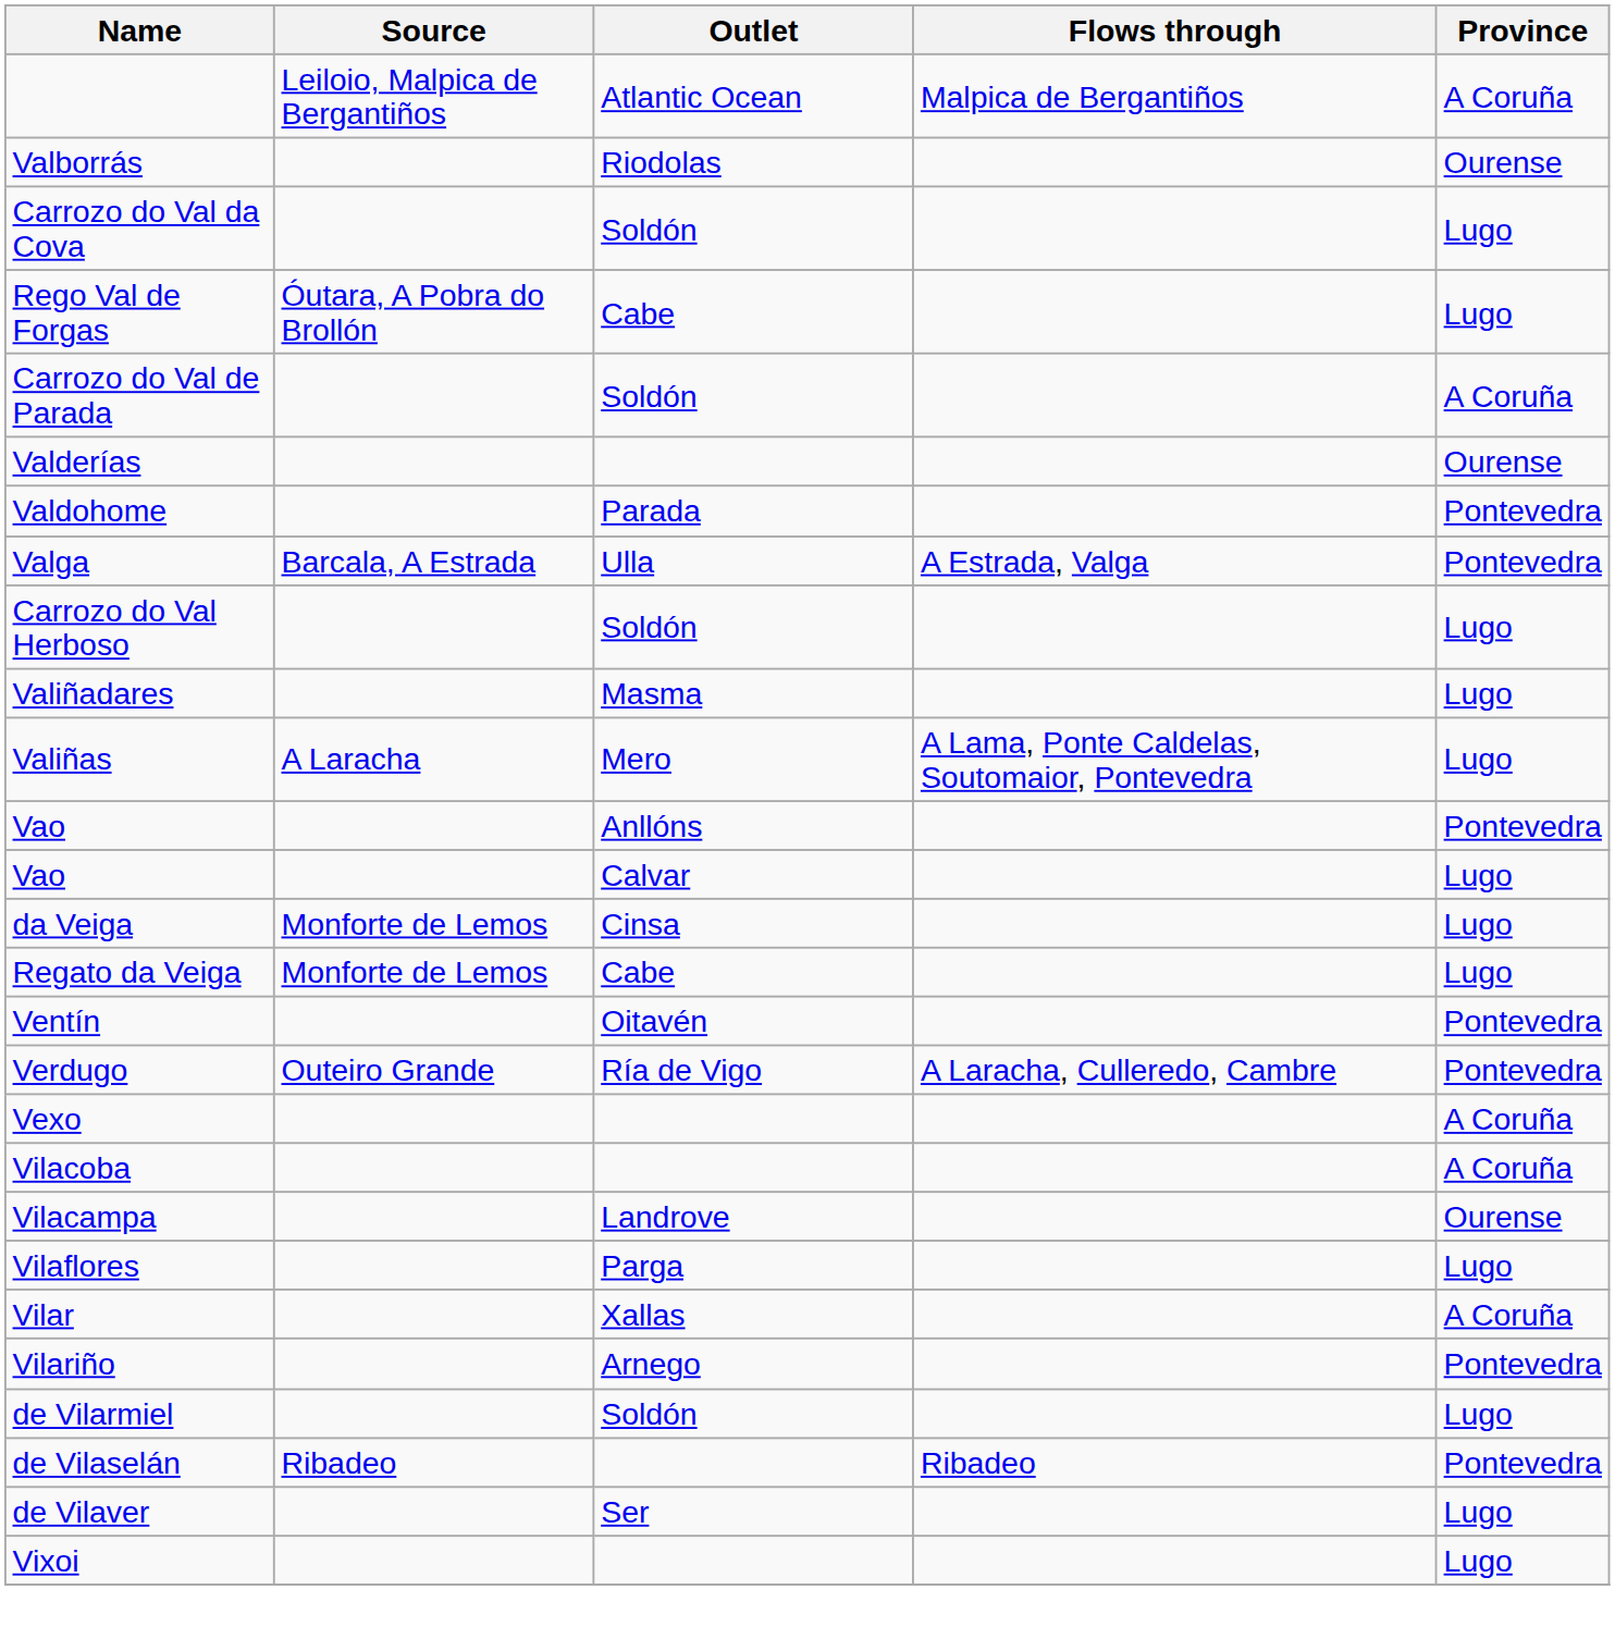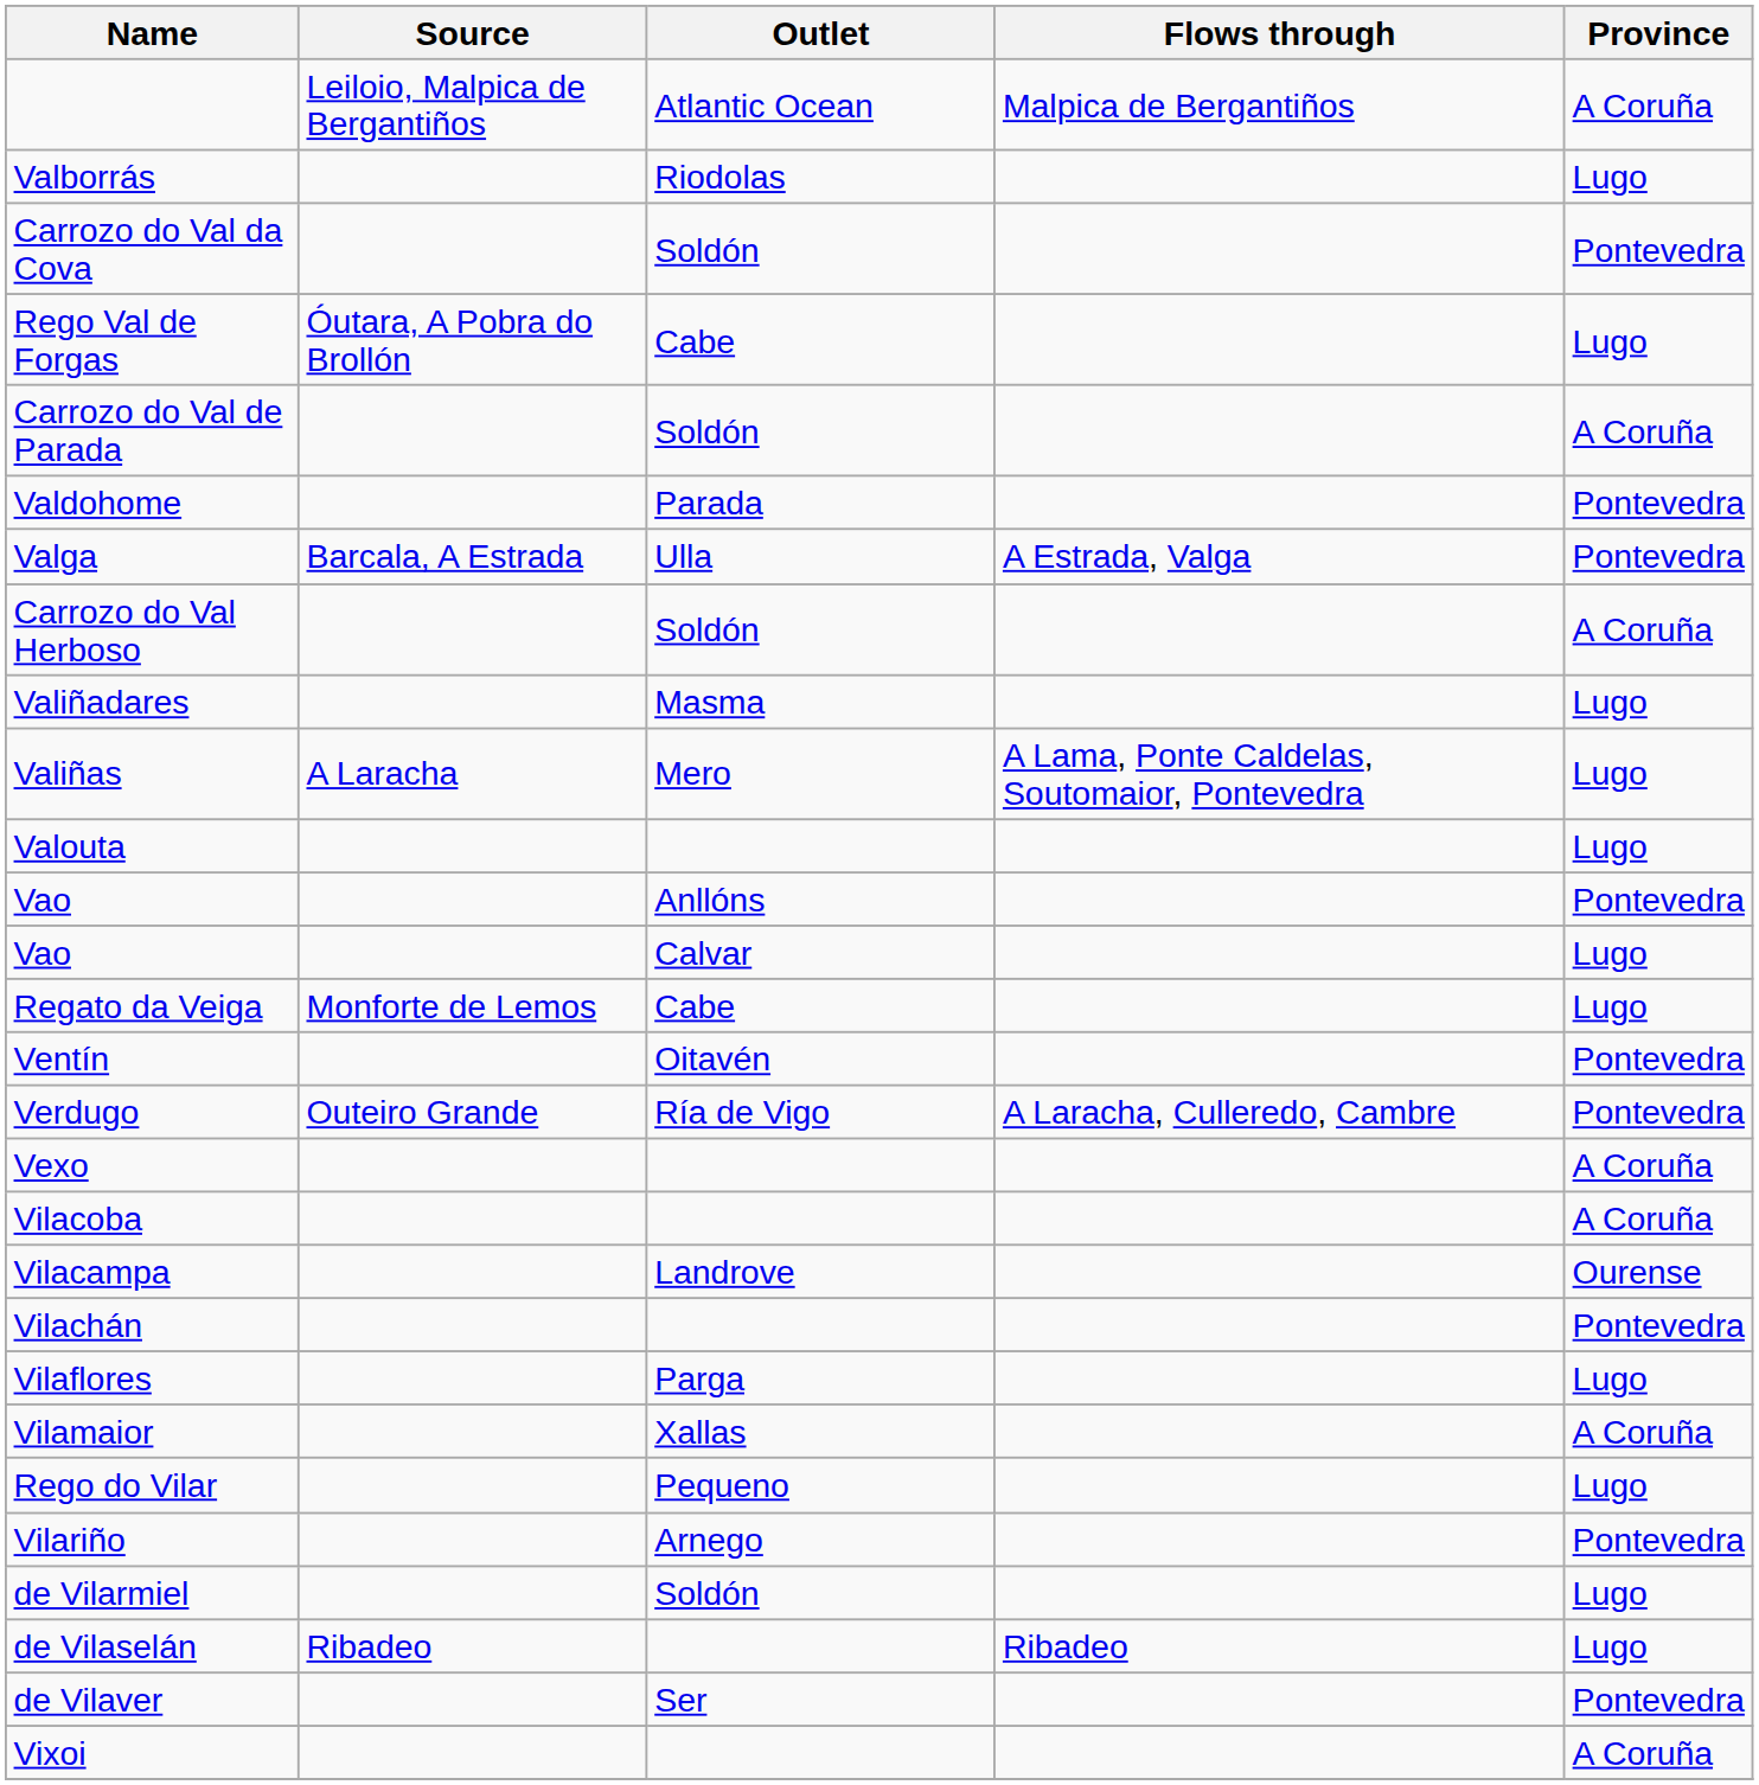Valborrás | Province: Ourense -> Lugo
Carrozo do Val da Cova | Province: Lugo -> Pontevedra
- row: Valderías | Ourense
Carrozo do Val Herboso | Province: Lugo -> A Coruña
+ row: Valouta | Lugo
- row: da Veiga | Monforte de Lemos | Cinsa | Lugo
+ row: Vilachán | Pontevedra
+ row: Vilamaior | Xallas | A Coruña
- row: Vilar | Xallas | A Coruña
+ row: Rego do Vilar | Pequeno | Lugo
de Vilaselán | Province: Pontevedra -> Lugo
de Vilaver | Province: Lugo -> Pontevedra
Vixoi | Province: Lugo -> A Coruña
